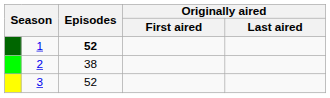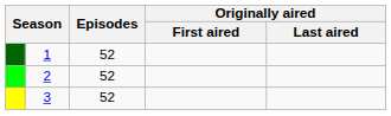1 | Episodes: bold -> normal
2 | Episodes: 38 -> 52
